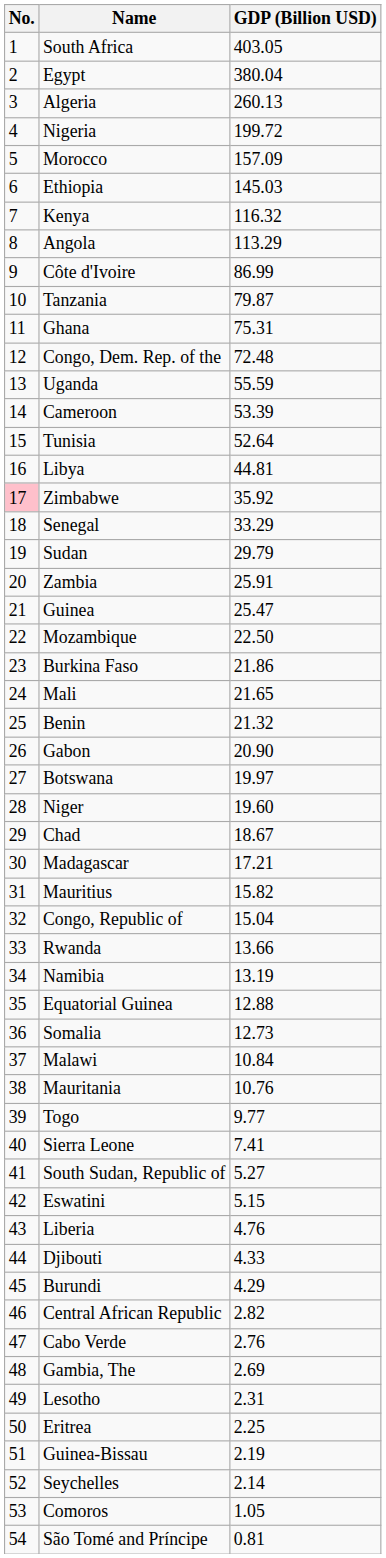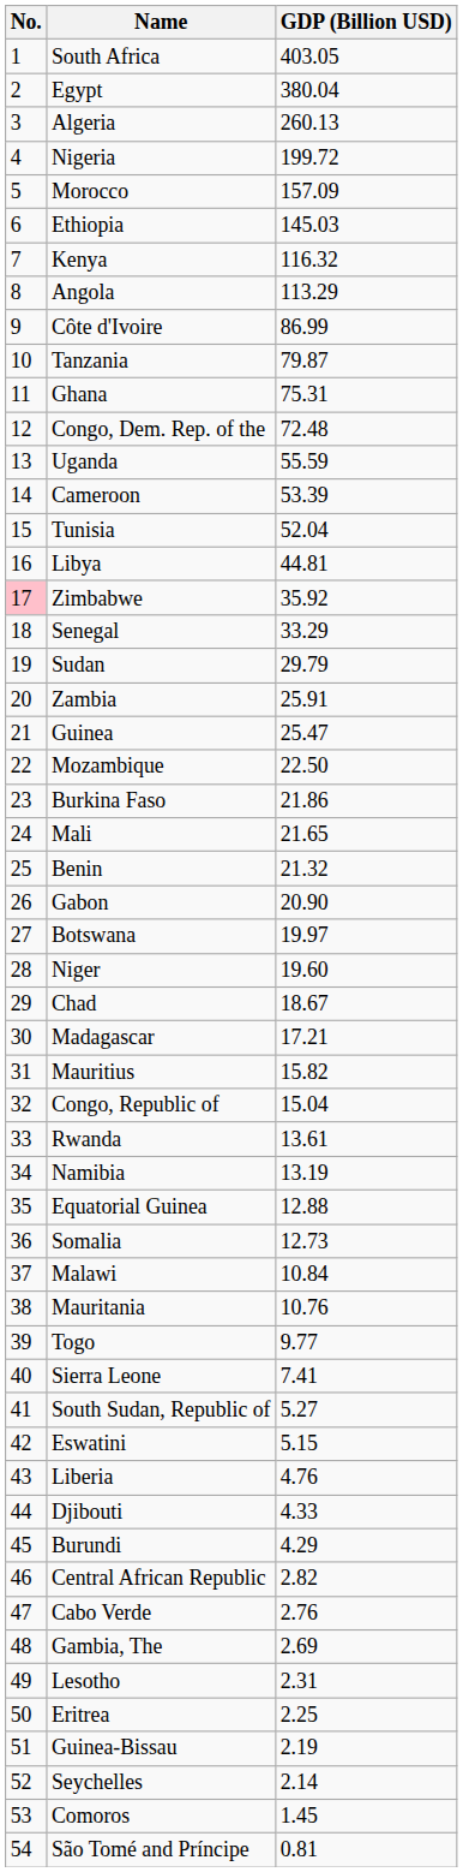Tunisia | GDP (Billion USD): 52.64 -> 52.04
Rwanda | GDP (Billion USD): 13.66 -> 13.61
Comoros | GDP (Billion USD): 1.05 -> 1.45
